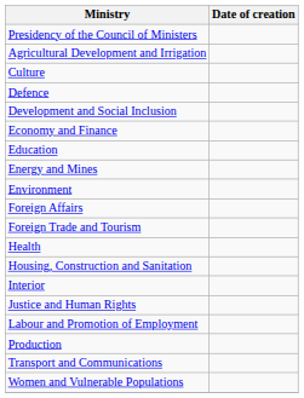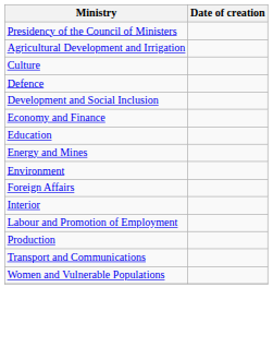- row: Foreign Trade and Tourism
- row: Health
- row: Housing, Construction and Sanitation
- row: Justice and Human Rights
